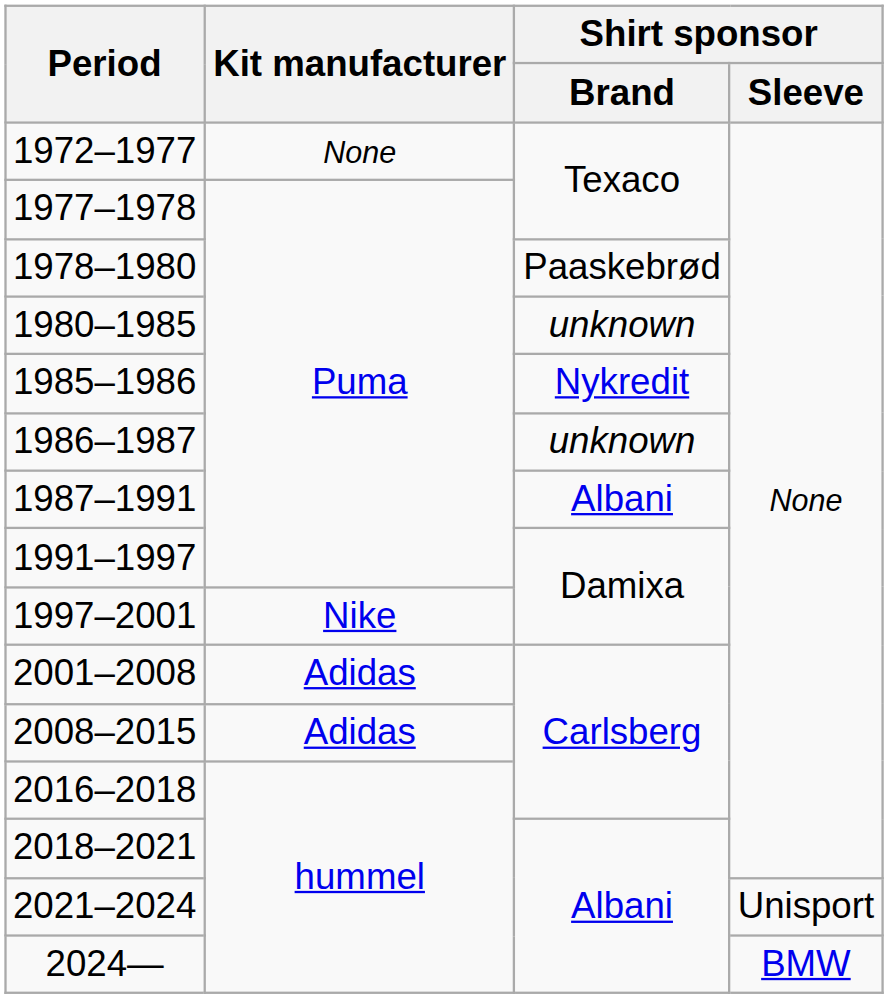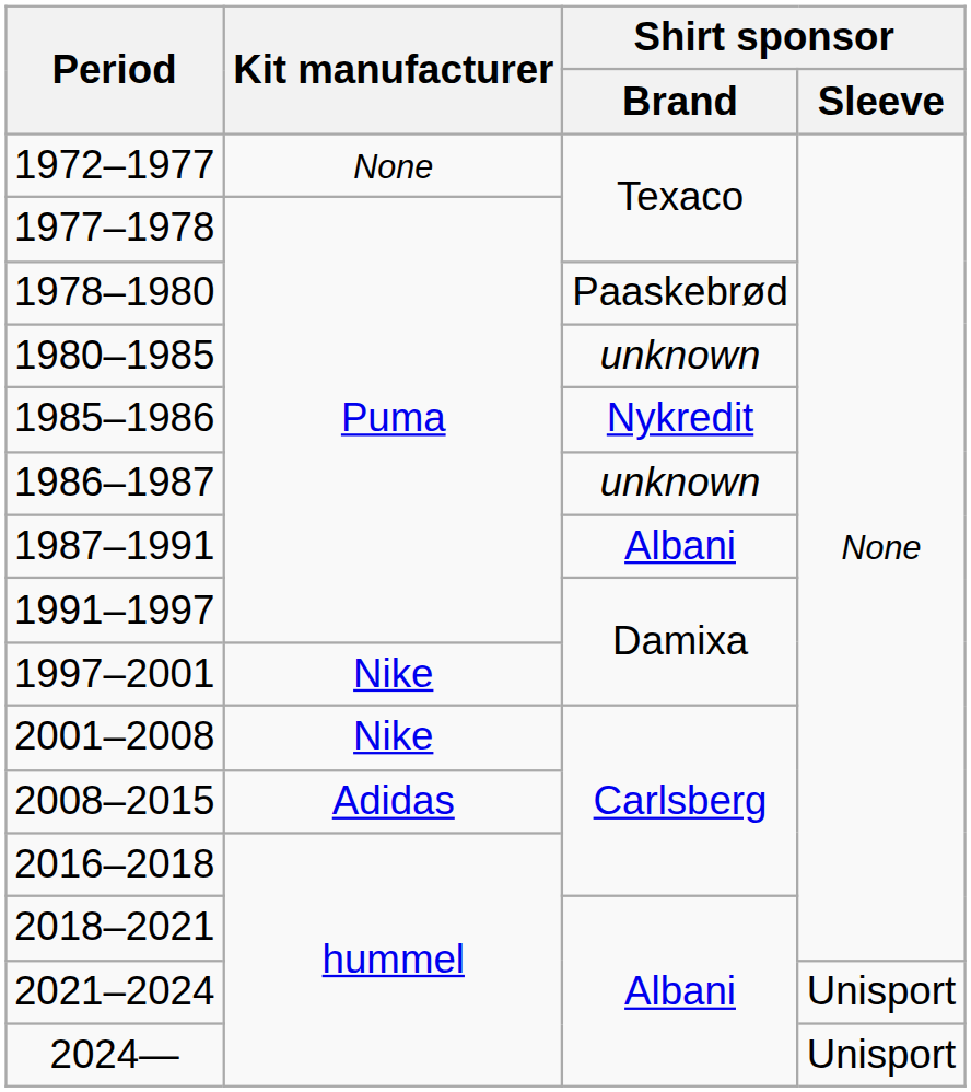2001–2008 | Kit manufacturer: Adidas -> Nike
2024— | Shirt sponsor / Sleeve: BMW -> Unisport
